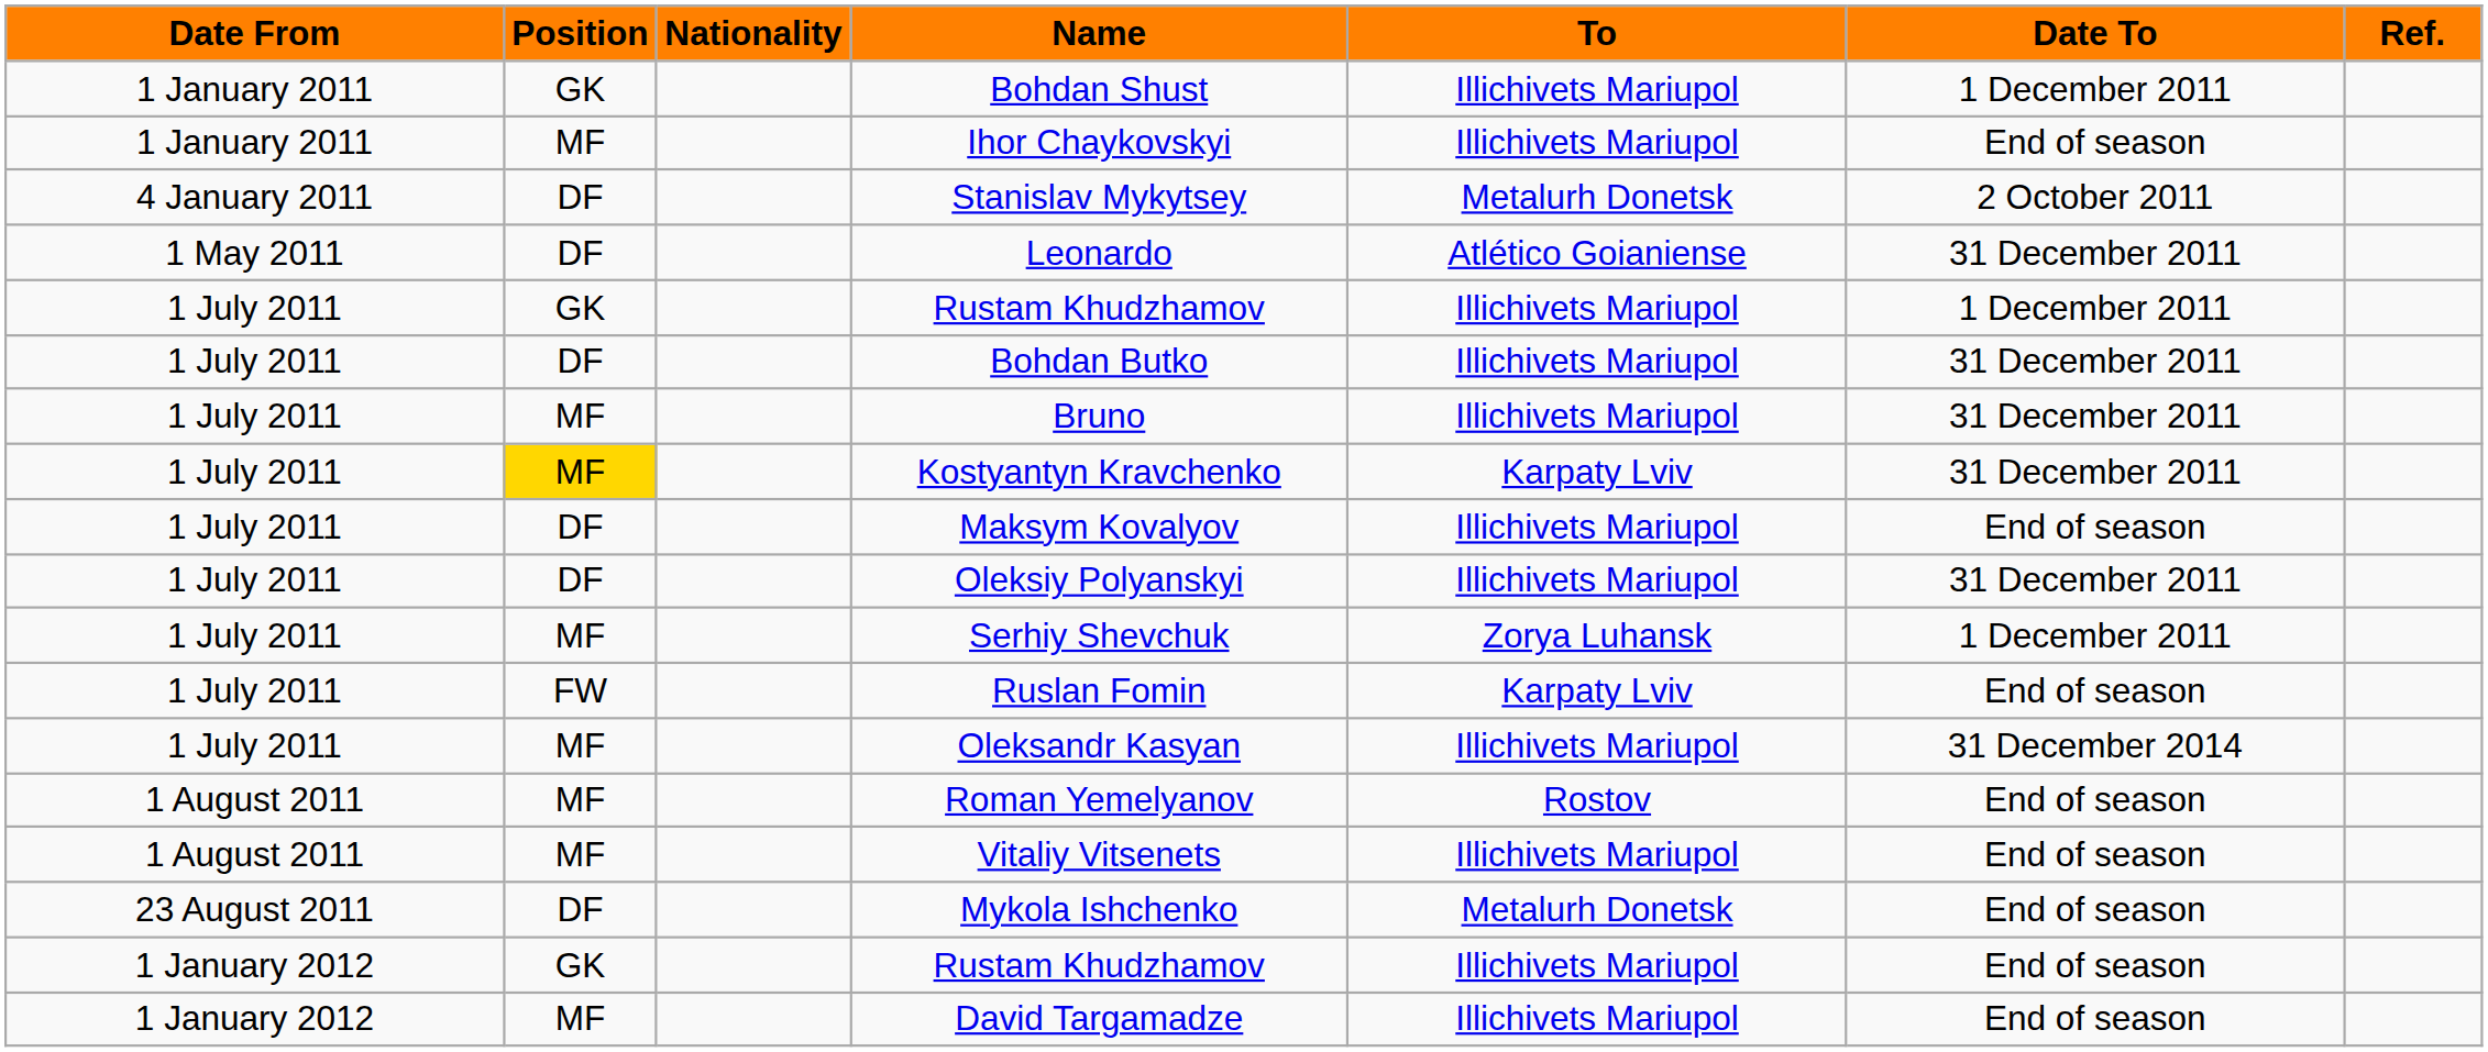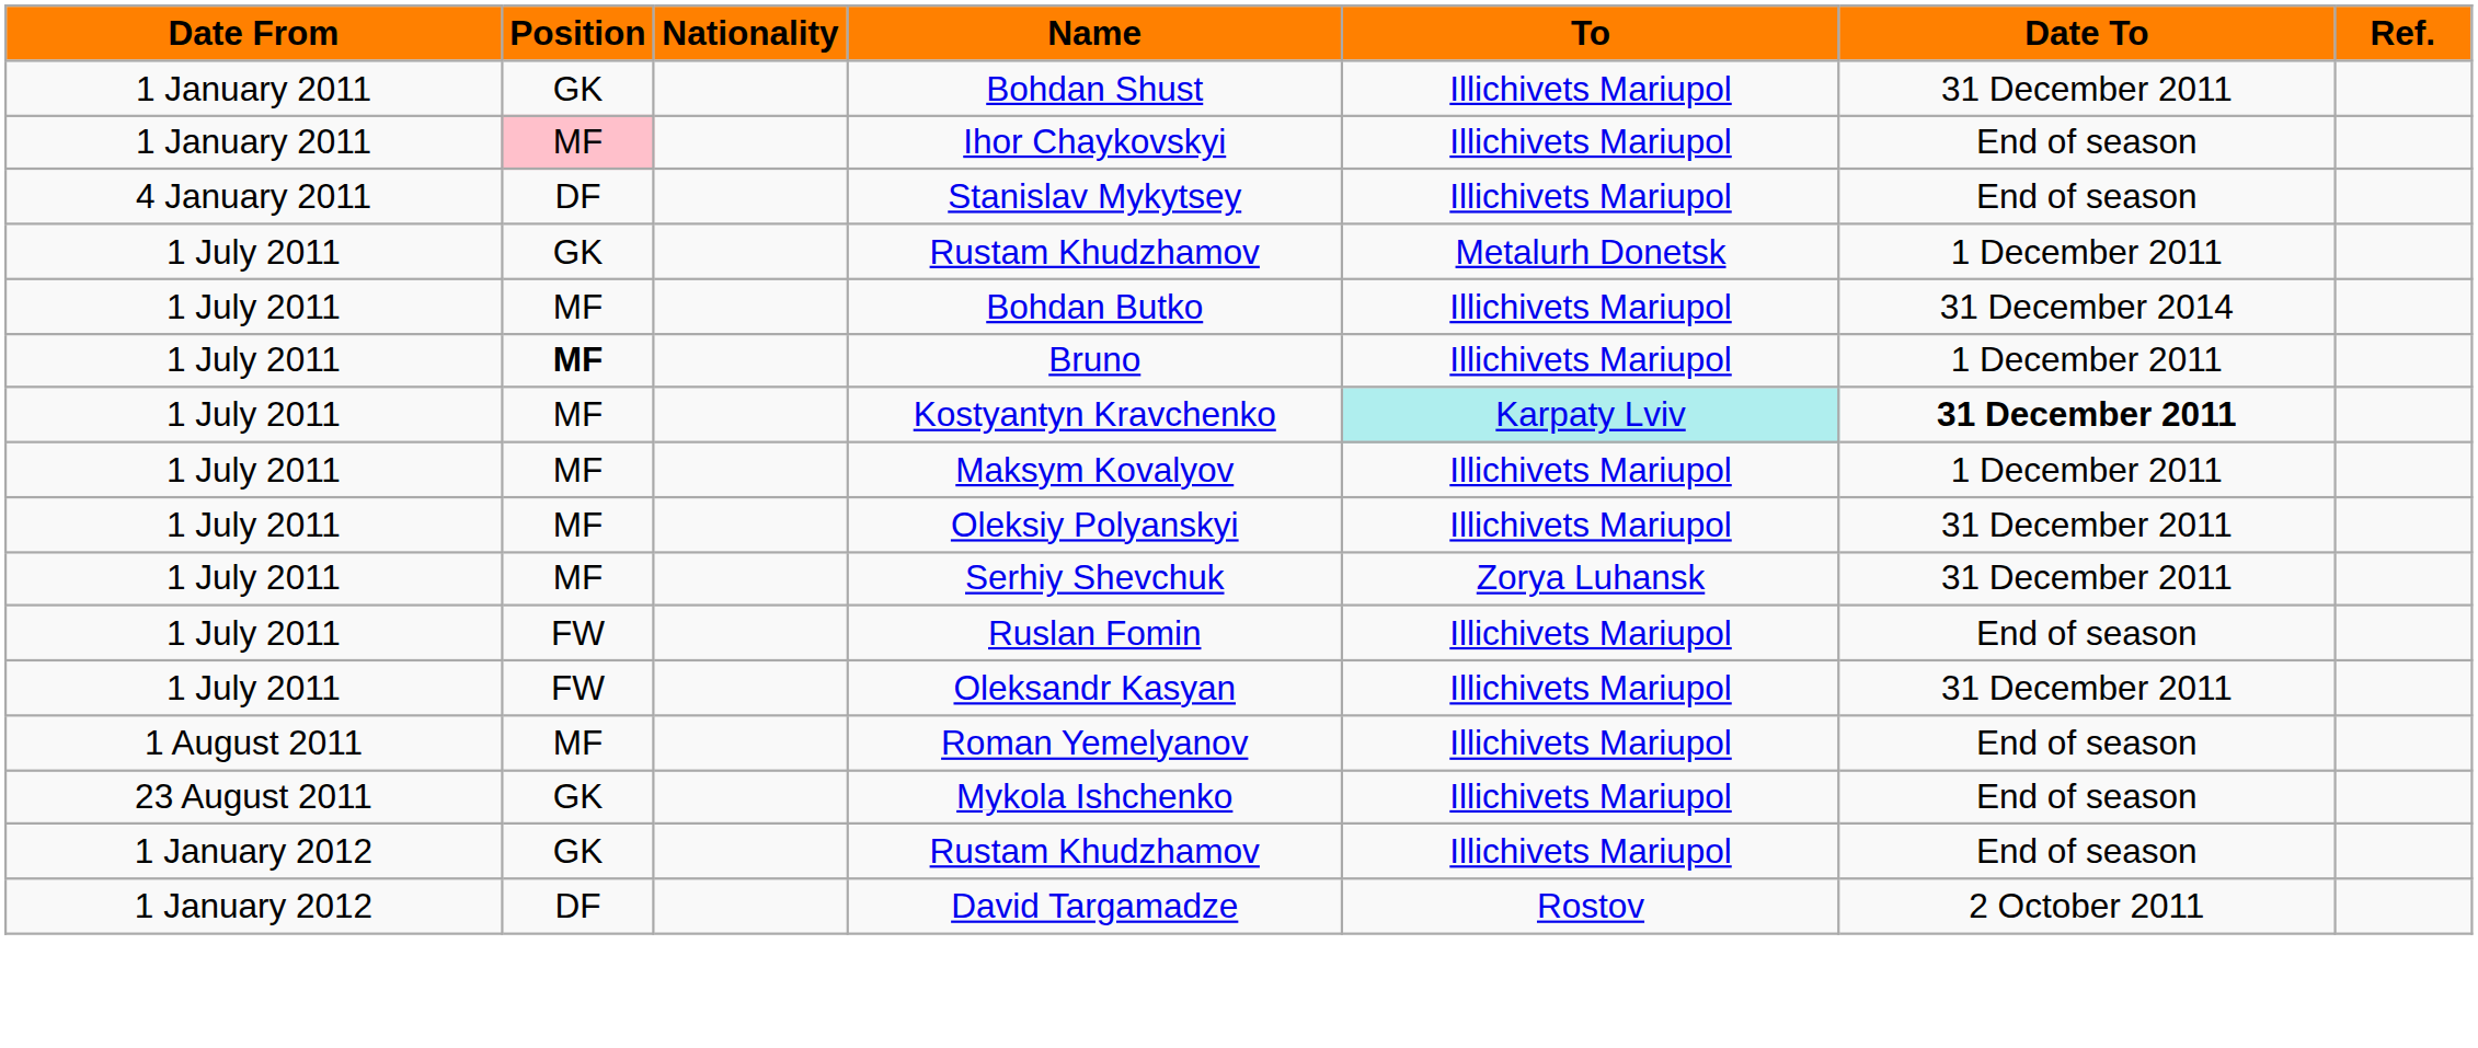Bohdan Shust | Date To: 1 December 2011 -> 31 December 2011
Ihor Chaykovskyi | Position: no background -> pink background
Stanislav Mykytsey | To: Metalurh Donetsk -> Illichivets Mariupol
Stanislav Mykytsey | Date To: 2 October 2011 -> End of season
- row: 1 May 2011 | DF | Leonardo | Atlético Goianiense | 31 December 2011
1 July 2011 / Rustam Khudzhamov | To: Illichivets Mariupol -> Metalurh Donetsk
Bohdan Butko | Position: DF -> MF
Bohdan Butko | Date To: 31 December 2011 -> 31 December 2014
Bruno | Position: normal -> bold
Bruno | Date To: 31 December 2011 -> 1 December 2011
Kostyantyn Kravchenko | Position: gold background -> no background
Kostyantyn Kravchenko | To: no background -> paleturquoise background
Kostyantyn Kravchenko | Date To: normal -> bold
Maksym Kovalyov | Position: DF -> MF
Maksym Kovalyov | Date To: End of season -> 1 December 2011
Oleksiy Polyanskyi | Position: DF -> MF
Serhiy Shevchuk | Date To: 1 December 2011 -> 31 December 2011
Ruslan Fomin | To: Karpaty Lviv -> Illichivets Mariupol
Oleksandr Kasyan | Position: MF -> FW
Oleksandr Kasyan | Date To: 31 December 2014 -> 31 December 2011
Roman Yemelyanov | To: Rostov -> Illichivets Mariupol
- row: 1 August 2011 | MF | Vitaliy Vitsenets | Illichivets Mariupol | End of season
Mykola Ishchenko | Position: DF -> GK
Mykola Ishchenko | To: Metalurh Donetsk -> Illichivets Mariupol
David Targamadze | Position: MF -> DF
David Targamadze | To: Illichivets Mariupol -> Rostov
David Targamadze | Date To: End of season -> 2 October 2011
